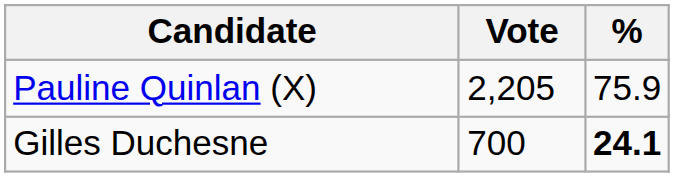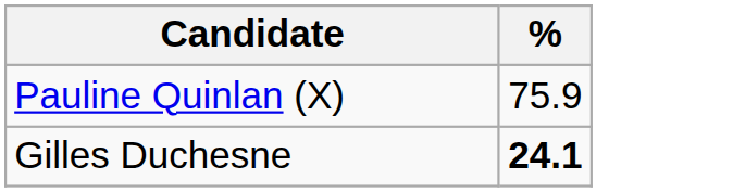- column: Vote | 2,205 | 700
